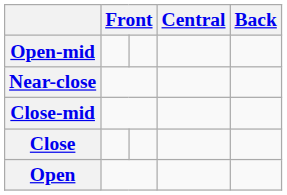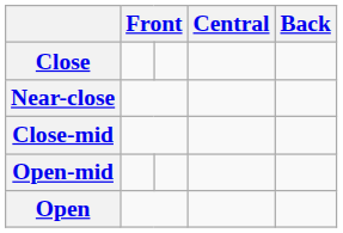rows swapped: Close <-> Open-mid
